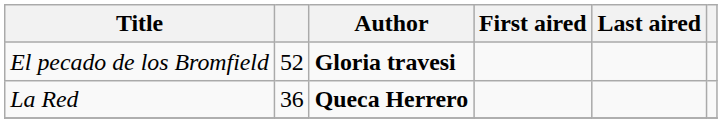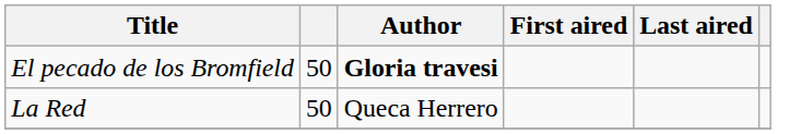El pecado de los Bromfield | column 2: 52 -> 50
La Red | column 2: 36 -> 50
La Red | Author: bold -> normal
